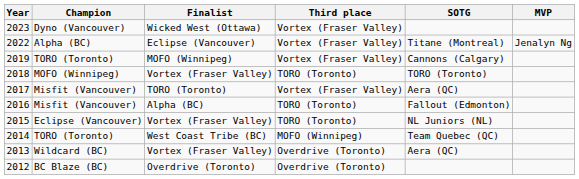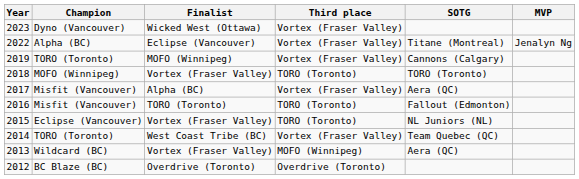2017 | Finalist: TORO (Toronto) -> Alpha (BC)
2016 | Finalist: Alpha (BC) -> TORO (Toronto)
2014 | Third place: MOFO (Winnipeg) -> Vortex (Fraser Valley)
2013 | Third place: Overdrive (Toronto) -> MOFO (Winnipeg)
